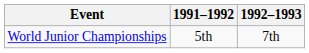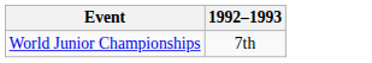- column: 1991–1992 | 5th
